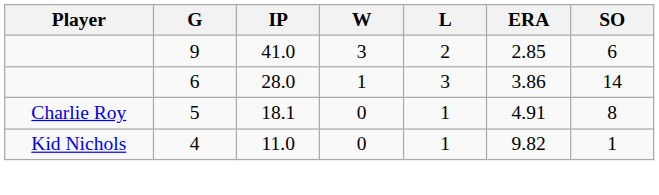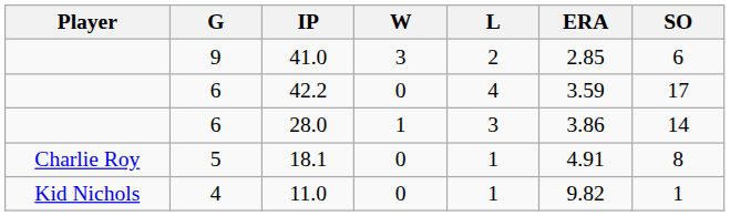+ row: 6 | 42.2 | 0 | 4 | 3.59 | 17
